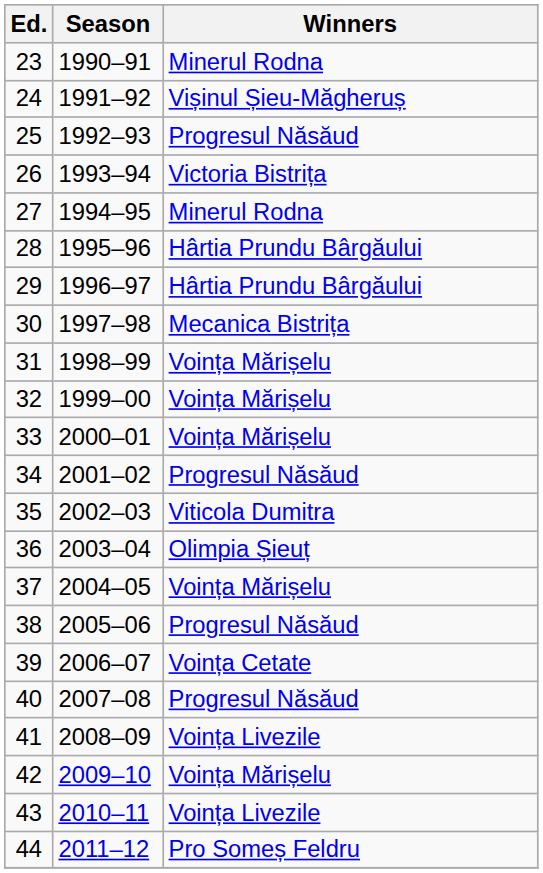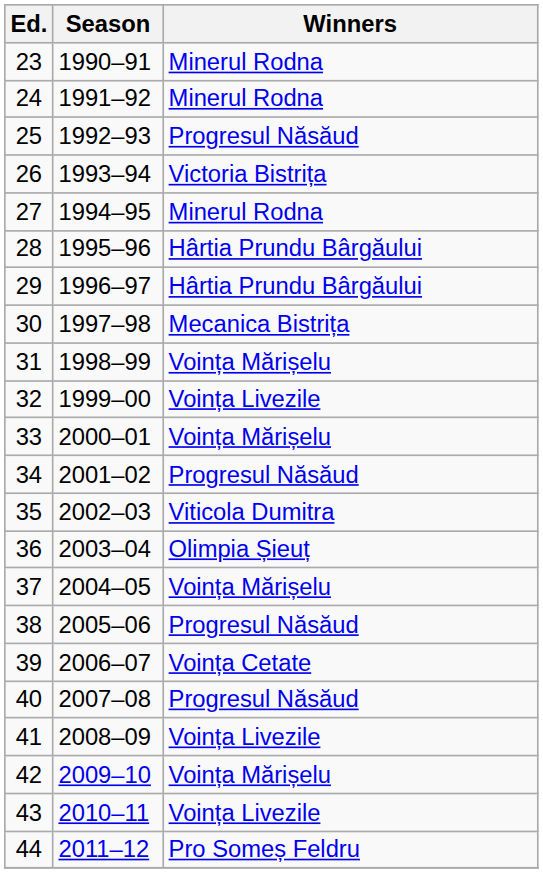24 | Winners: Vișinul Șieu-Măgheruș -> Minerul Rodna
32 | Winners: Voința Mărișelu -> Voința Livezile
